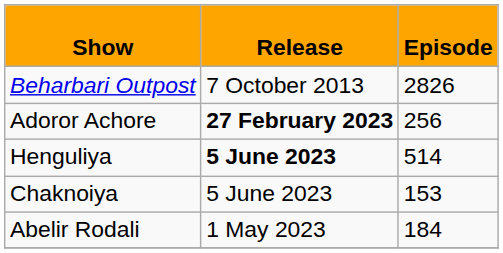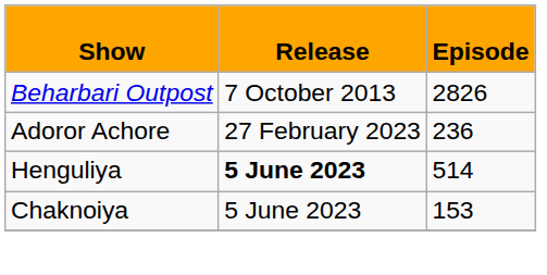Adoror Achore | Release: bold -> normal
Adoror Achore | Episode: 256 -> 236
- row: Abelir Rodali | 1 May 2023 | 184
